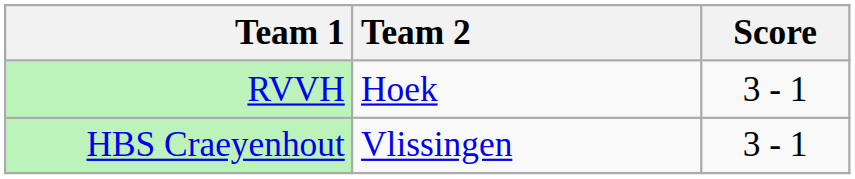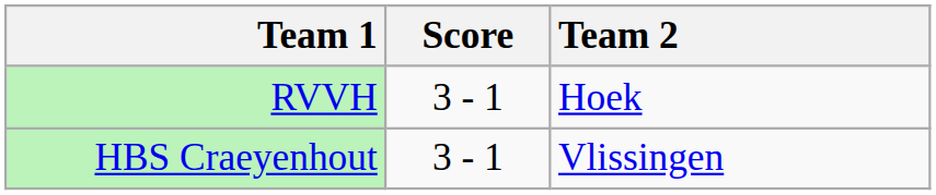columns swapped: Score <-> Team 2
